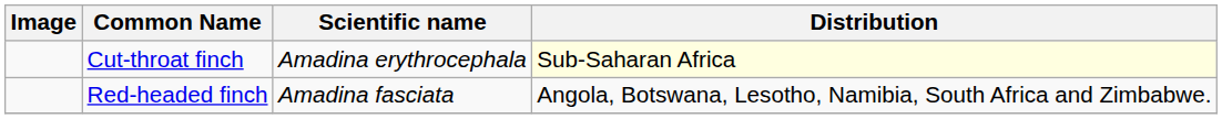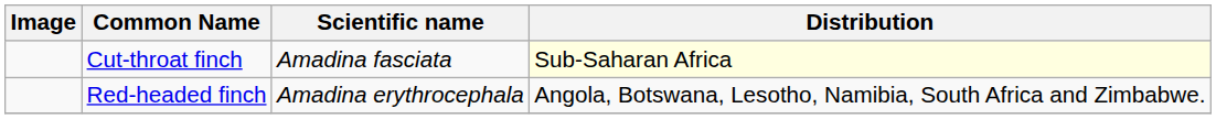Cut-throat finch | Scientific name: Amadina erythrocephala -> Amadina fasciata
Red-headed finch | Scientific name: Amadina fasciata -> Amadina erythrocephala
